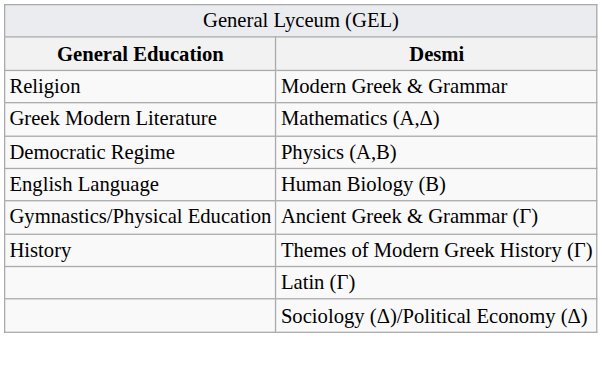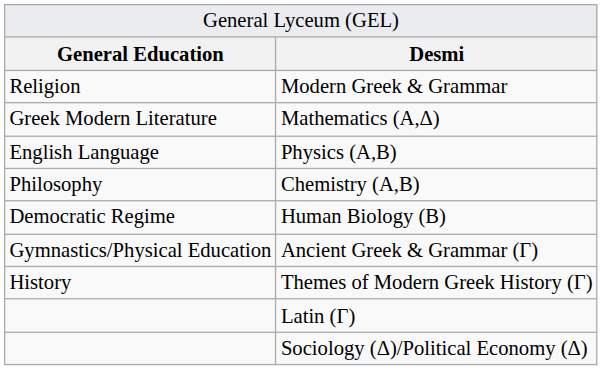Physics (A,B) | column 1: Democratic Regime -> English Language
+ row: Philosophy | Chemistry (A,B)
Human Biology (B) | column 1: English Language -> Democratic Regime
